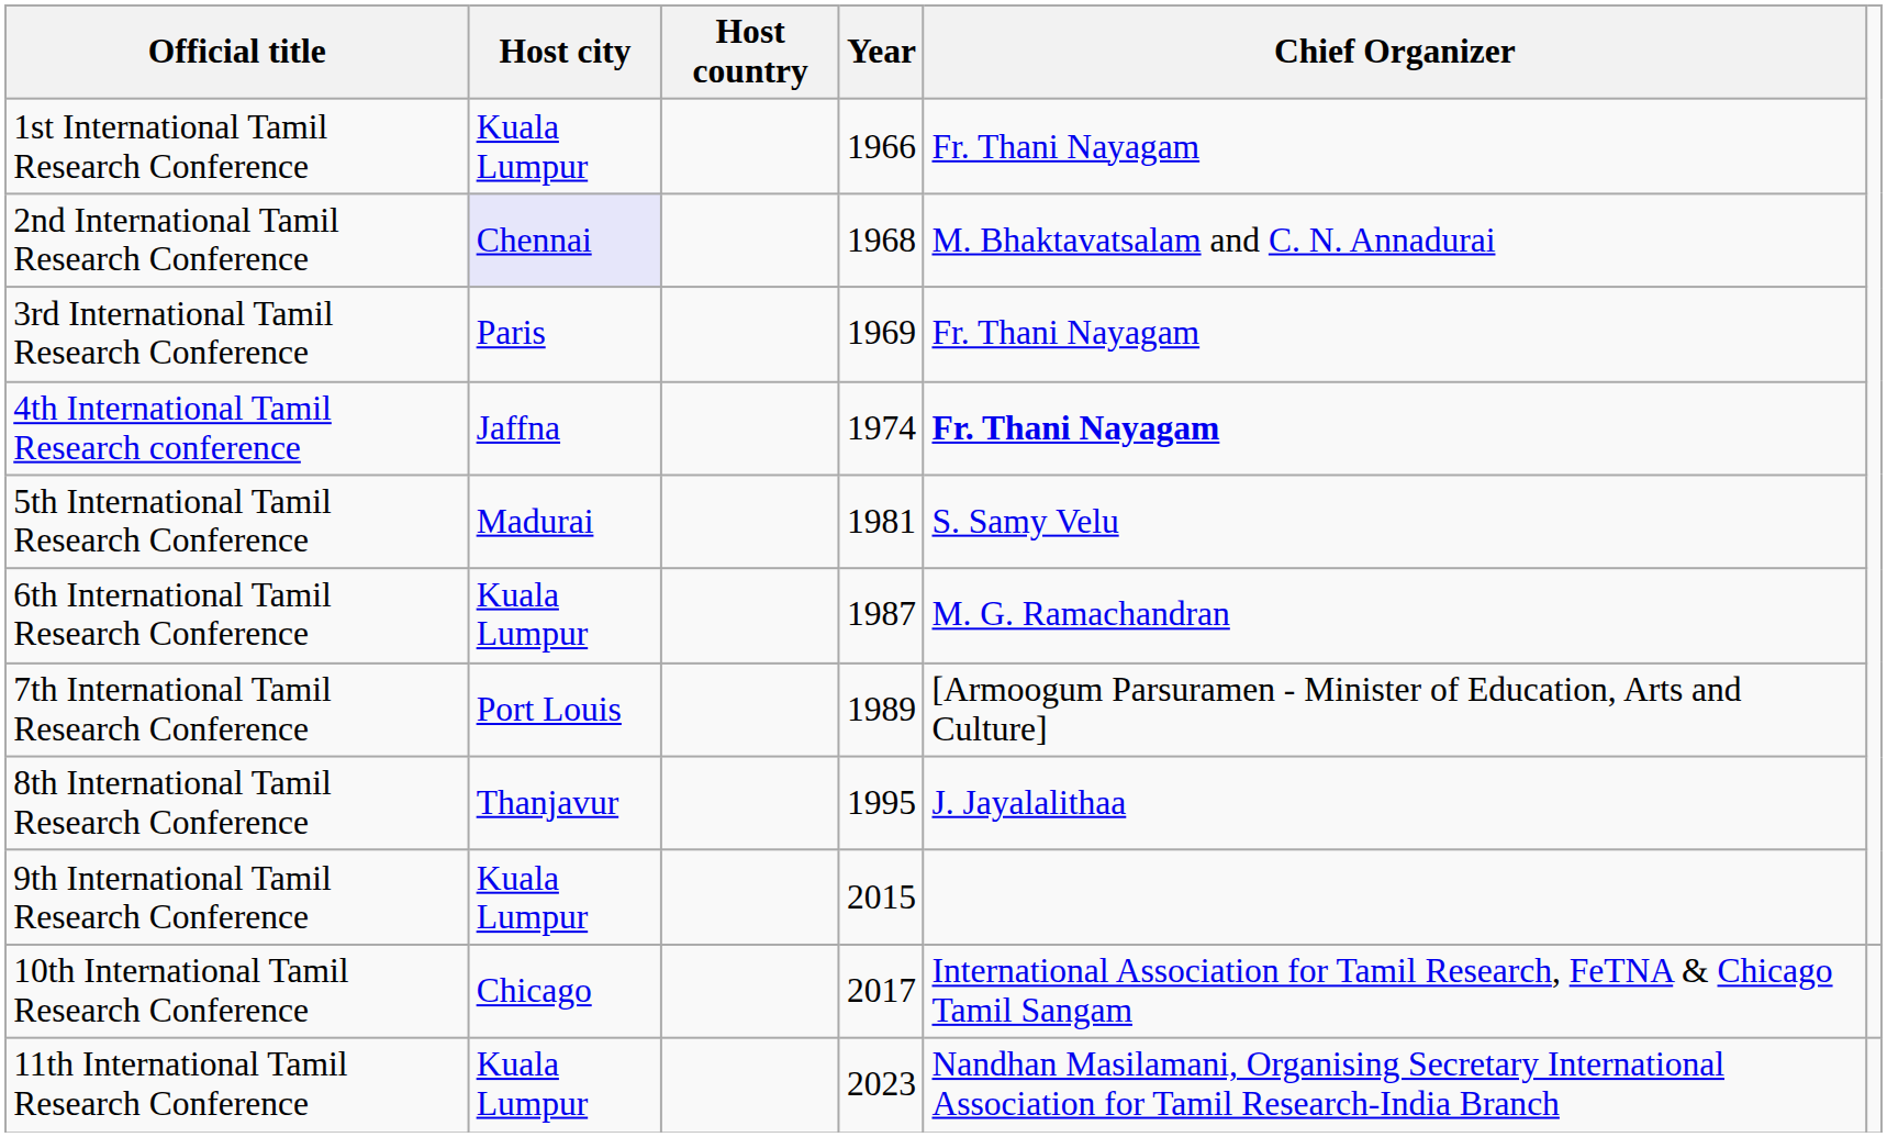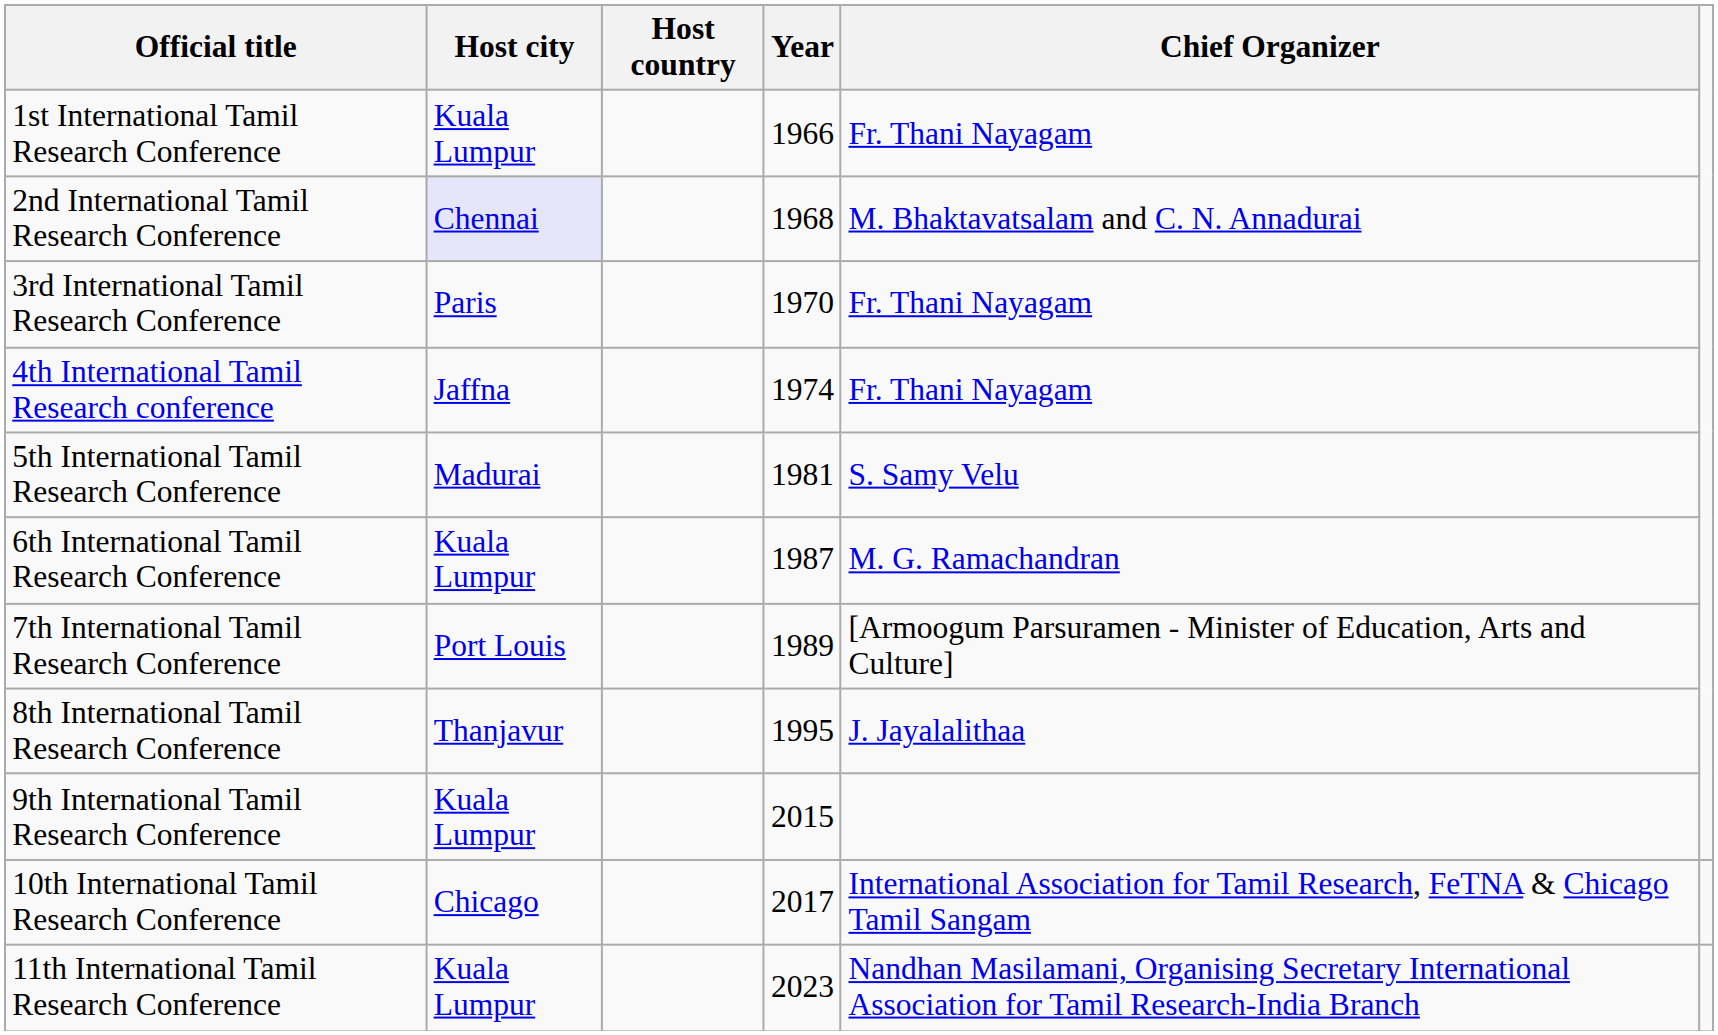3rd International Tamil Research Conference | Year: 1969 -> 1970
4th International Tamil Research conference | Chief Organizer: bold -> normal
